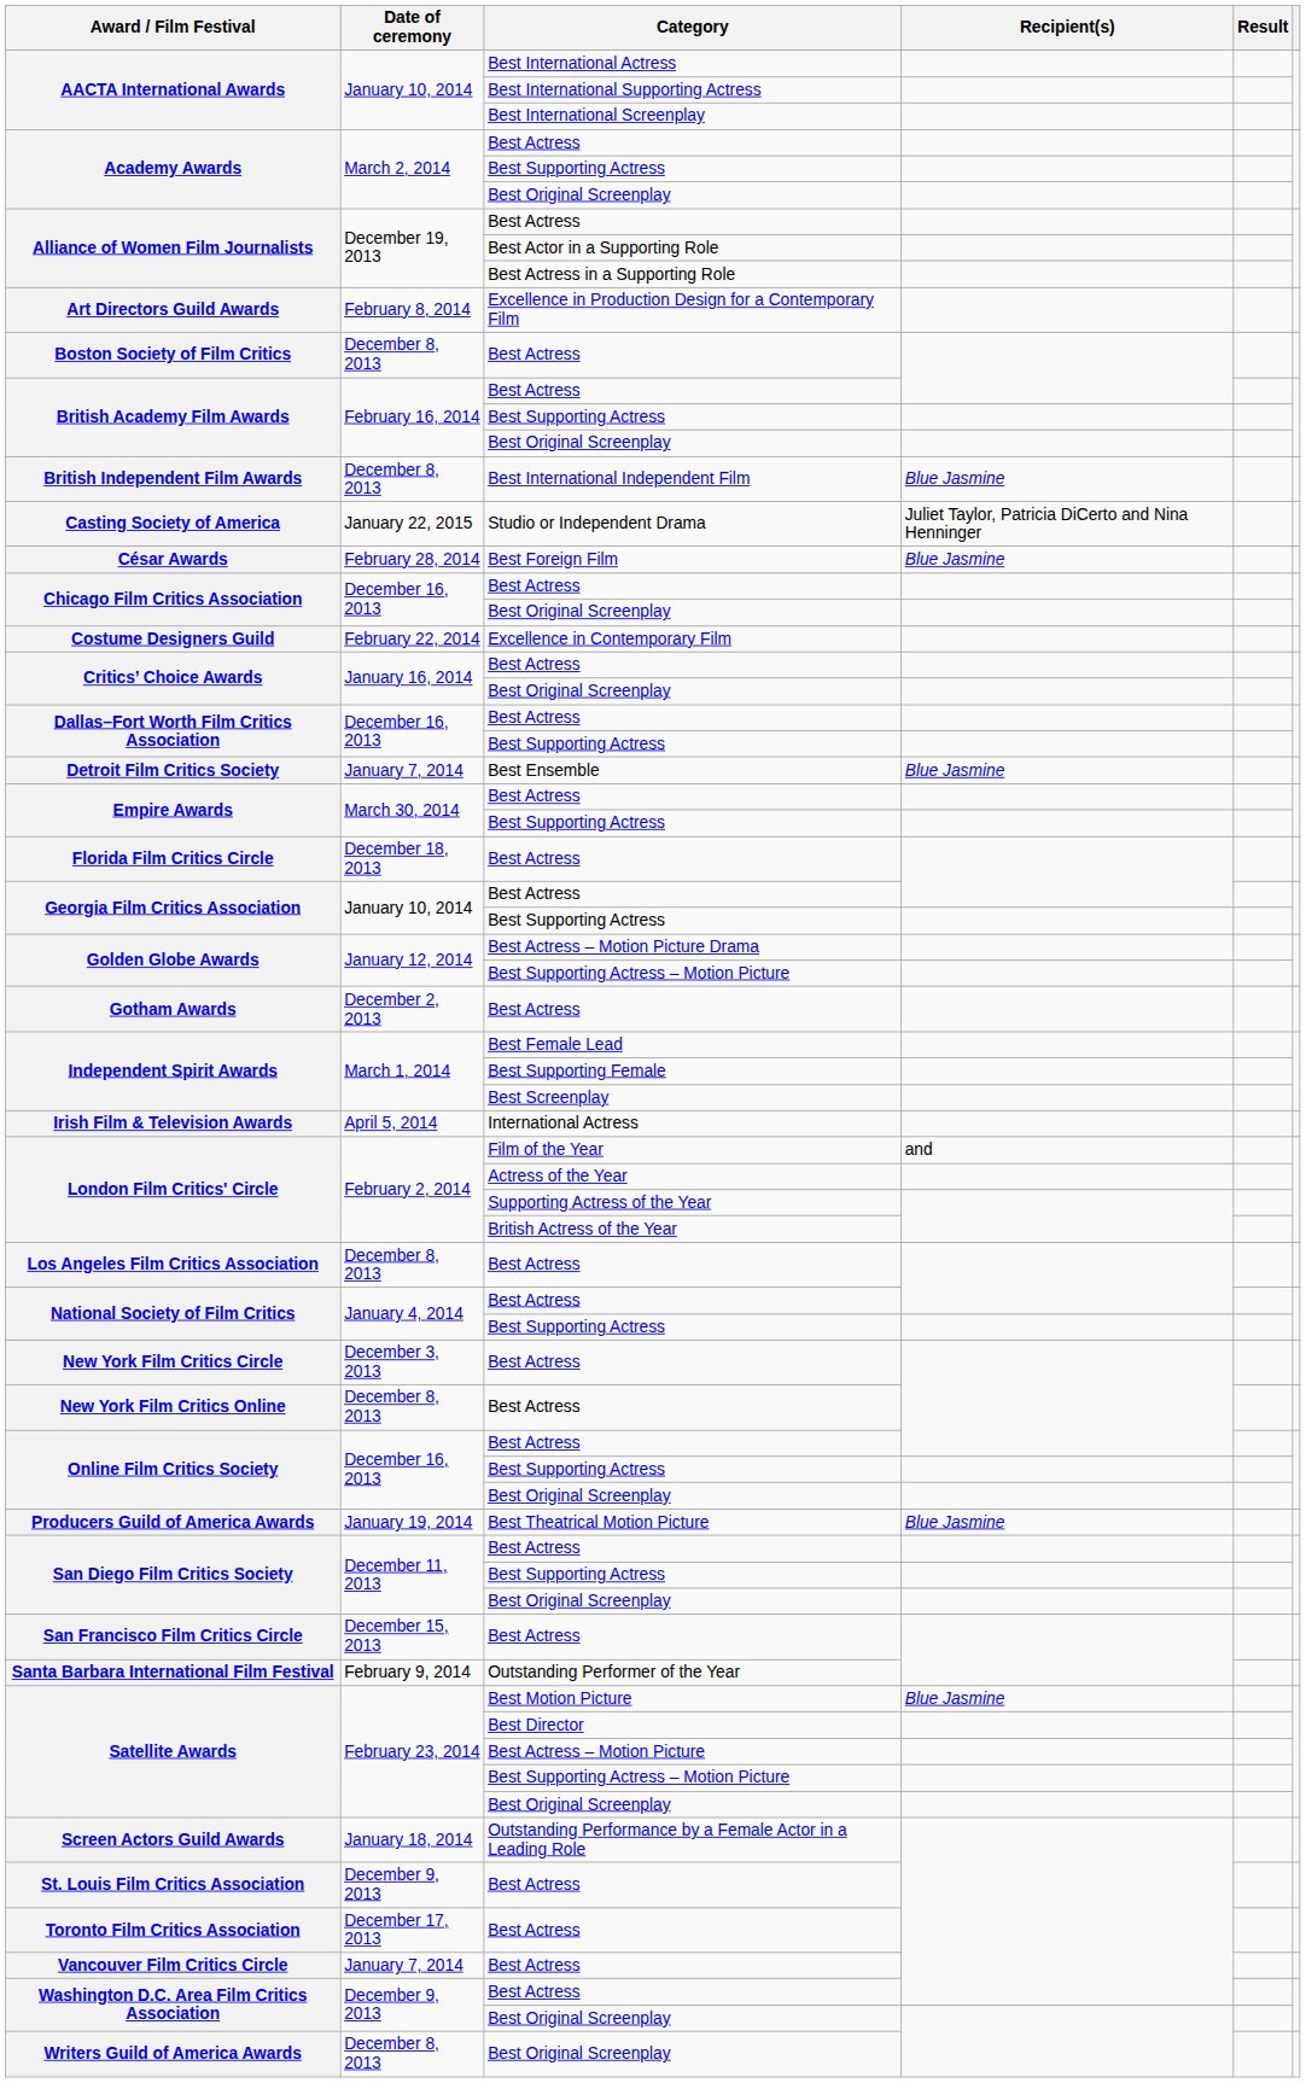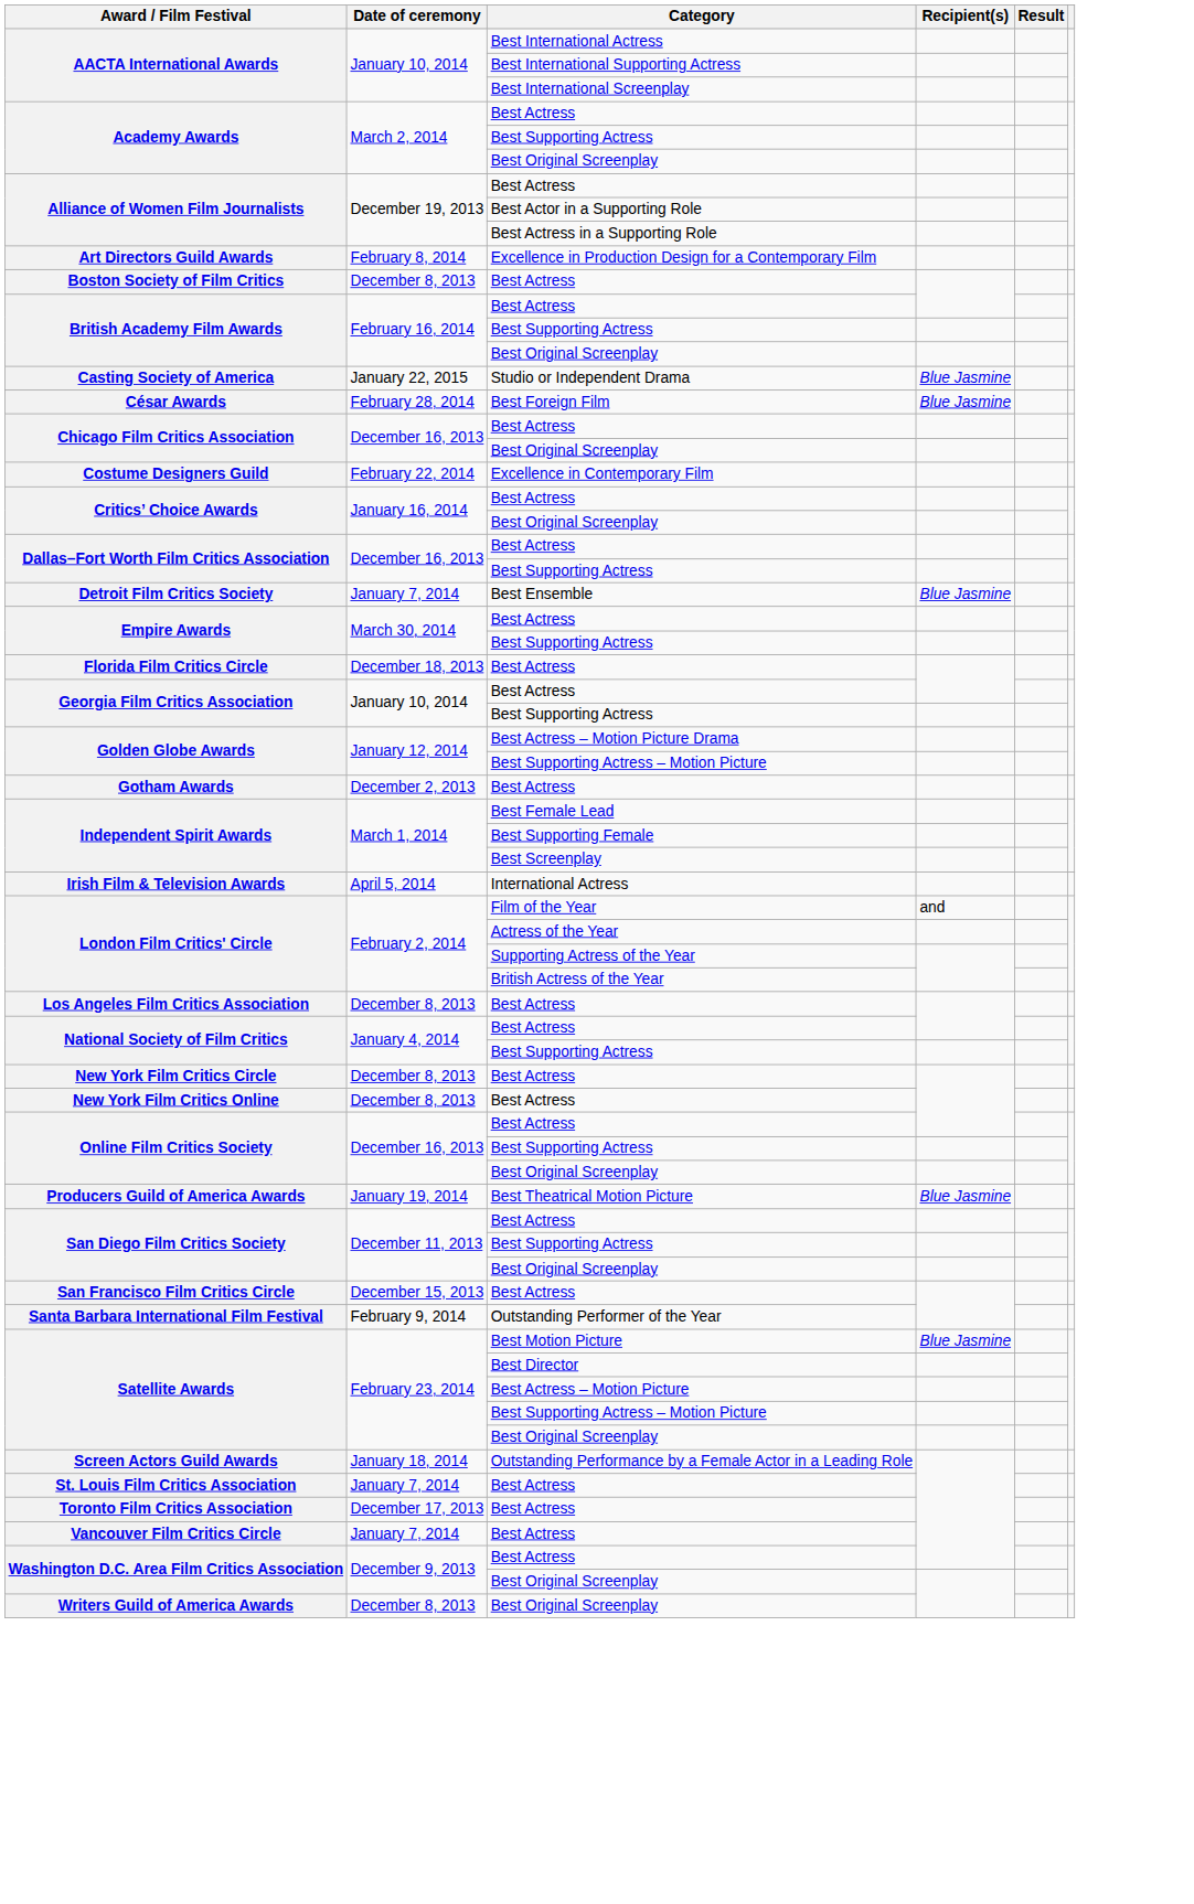- row: British Independent Film Awards | December 8, 2013 | Best International Independent Film | Blue Jasmine
Casting Society of America | Recipient(s): Juliet Taylor, Patricia DiCerto and Nina Henninger -> Blue Jasmine
New York Film Critics Circle | Date of ceremony: December 3, 2013 -> December 8, 2013
St. Louis Film Critics Association | Date of ceremony: December 9, 2013 -> January 7, 2014
